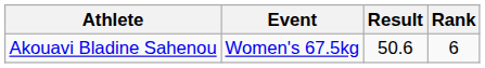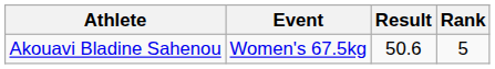Akouavi Bladine Sahenou | Rank: 6 -> 5
